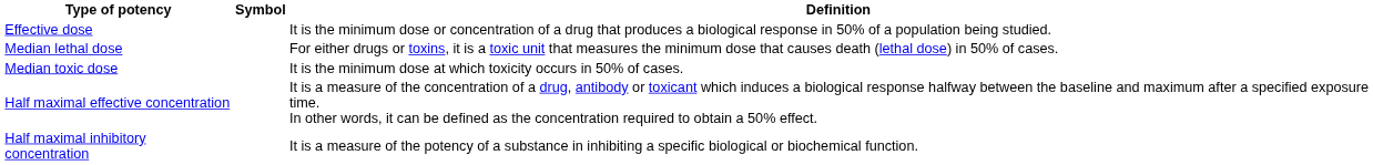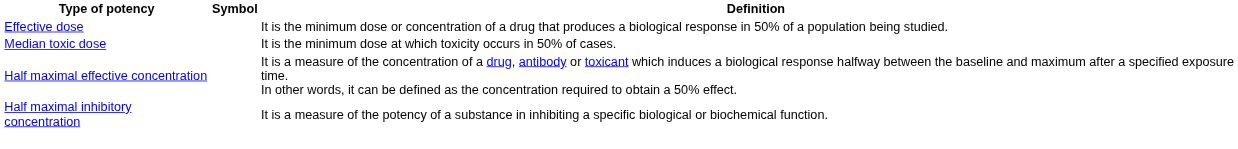- row: Median lethal dose | For either drugs or toxins, it is a toxic unit that measures the minimum dose that causes death (lethal dose) in 50% of cases.
